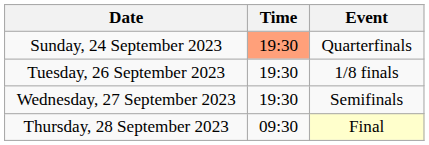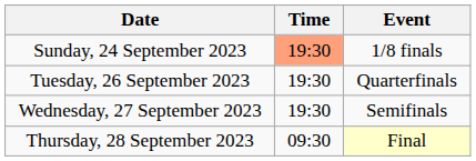Sunday, 24 September 2023 | Event: Quarterfinals -> 1/8 finals
Tuesday, 26 September 2023 | Event: 1/8 finals -> Quarterfinals
